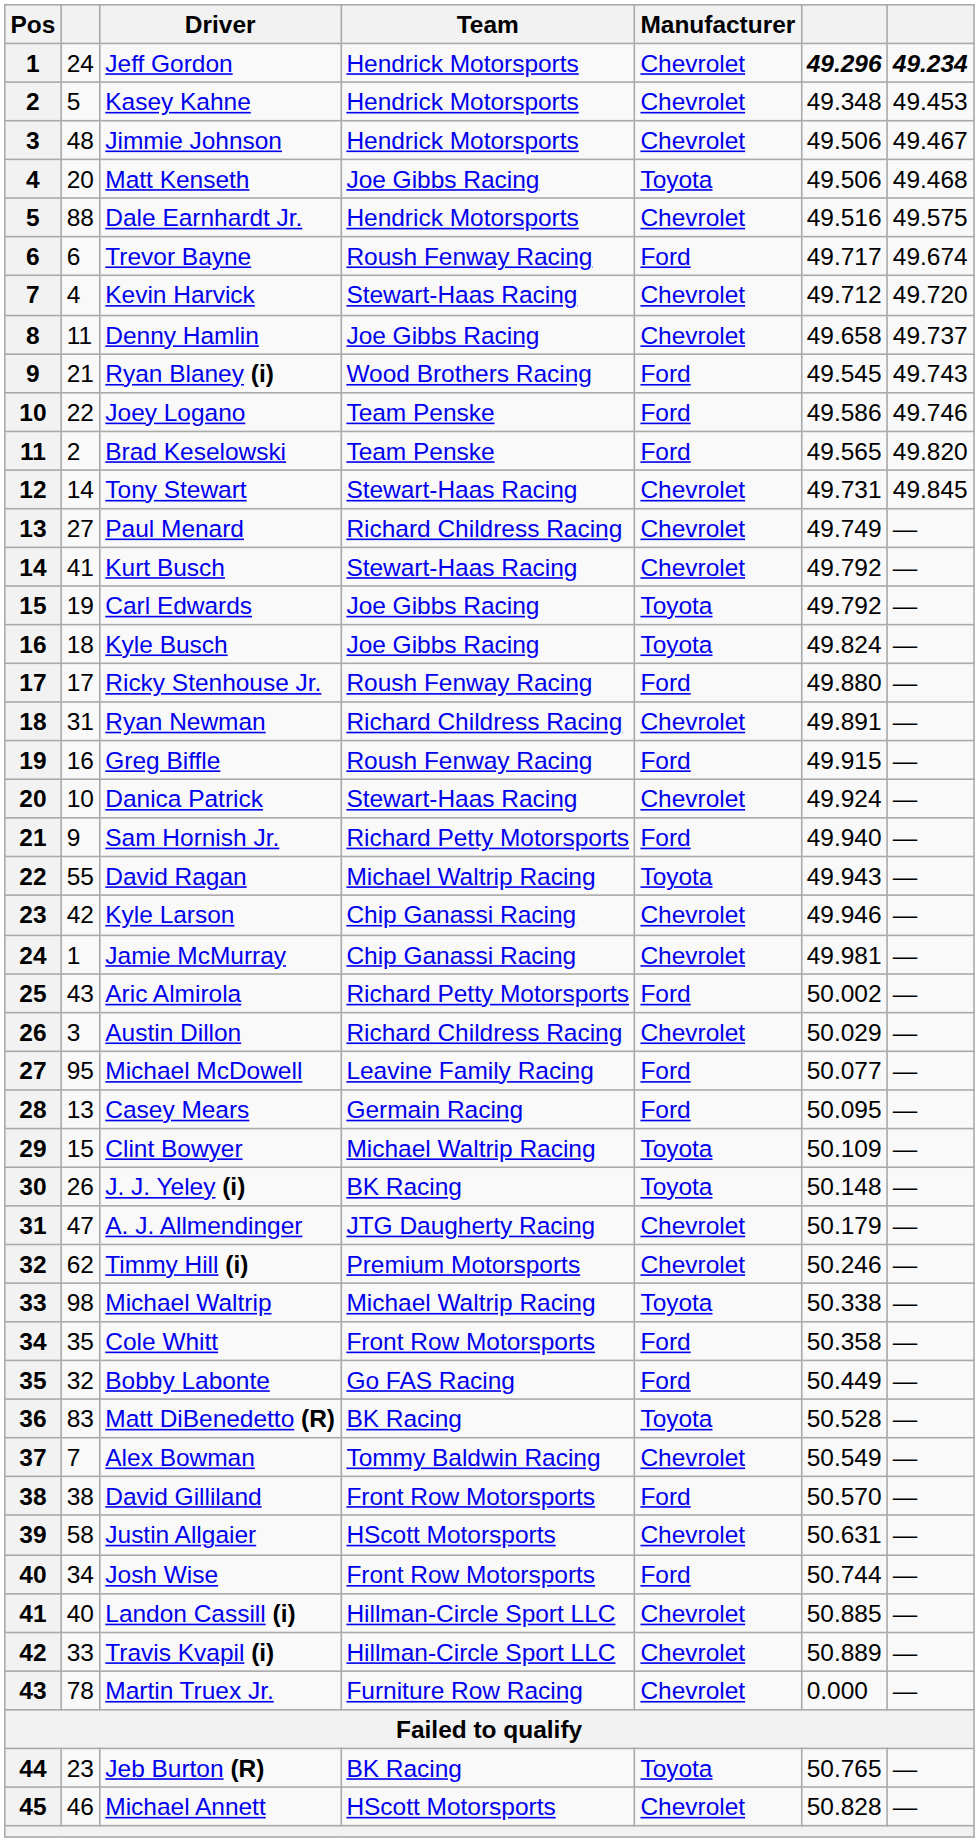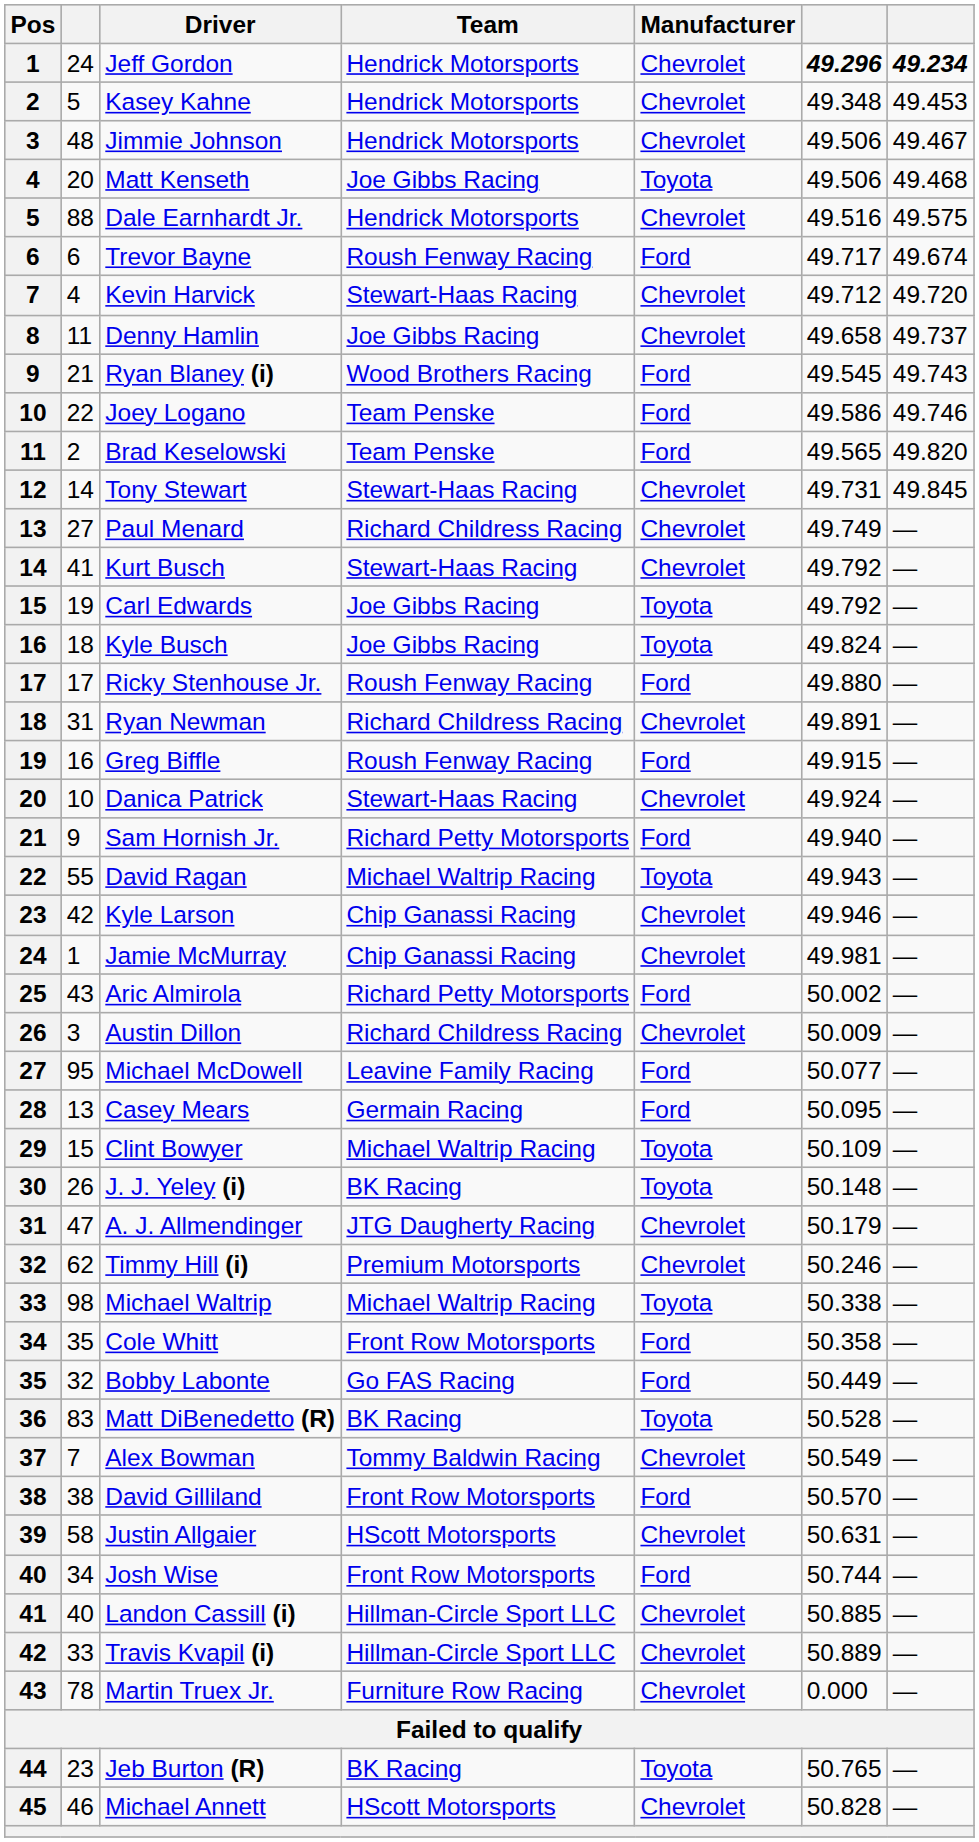Austin Dillon | column 6: 50.029 -> 50.009
